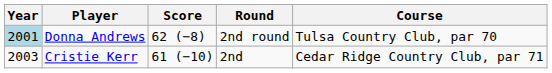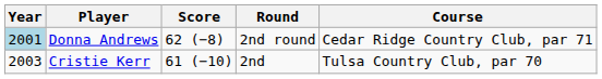Donna Andrews | Course: Tulsa Country Club, par 70 -> Cedar Ridge Country Club, par 71
Cristie Kerr | Course: Cedar Ridge Country Club, par 71 -> Tulsa Country Club, par 70
